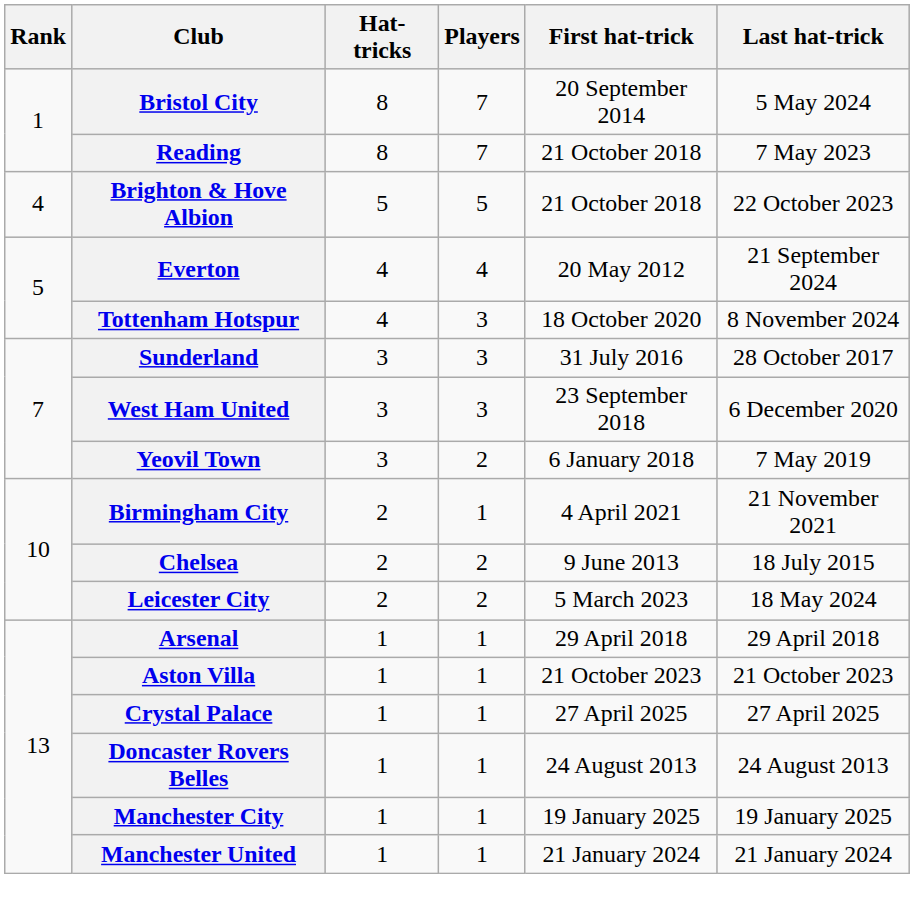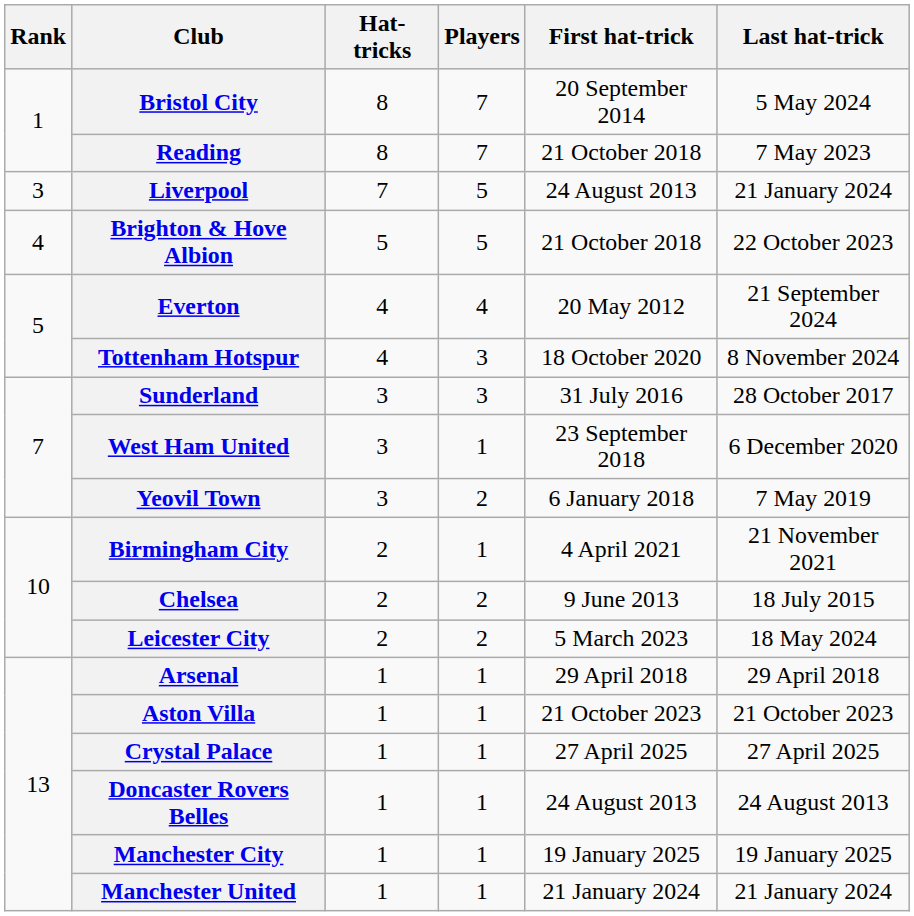+ row: 3 | Liverpool | 7 | 5 | 24 August 2013 | 21 January 2024
West Ham United | Players: 3 -> 1
